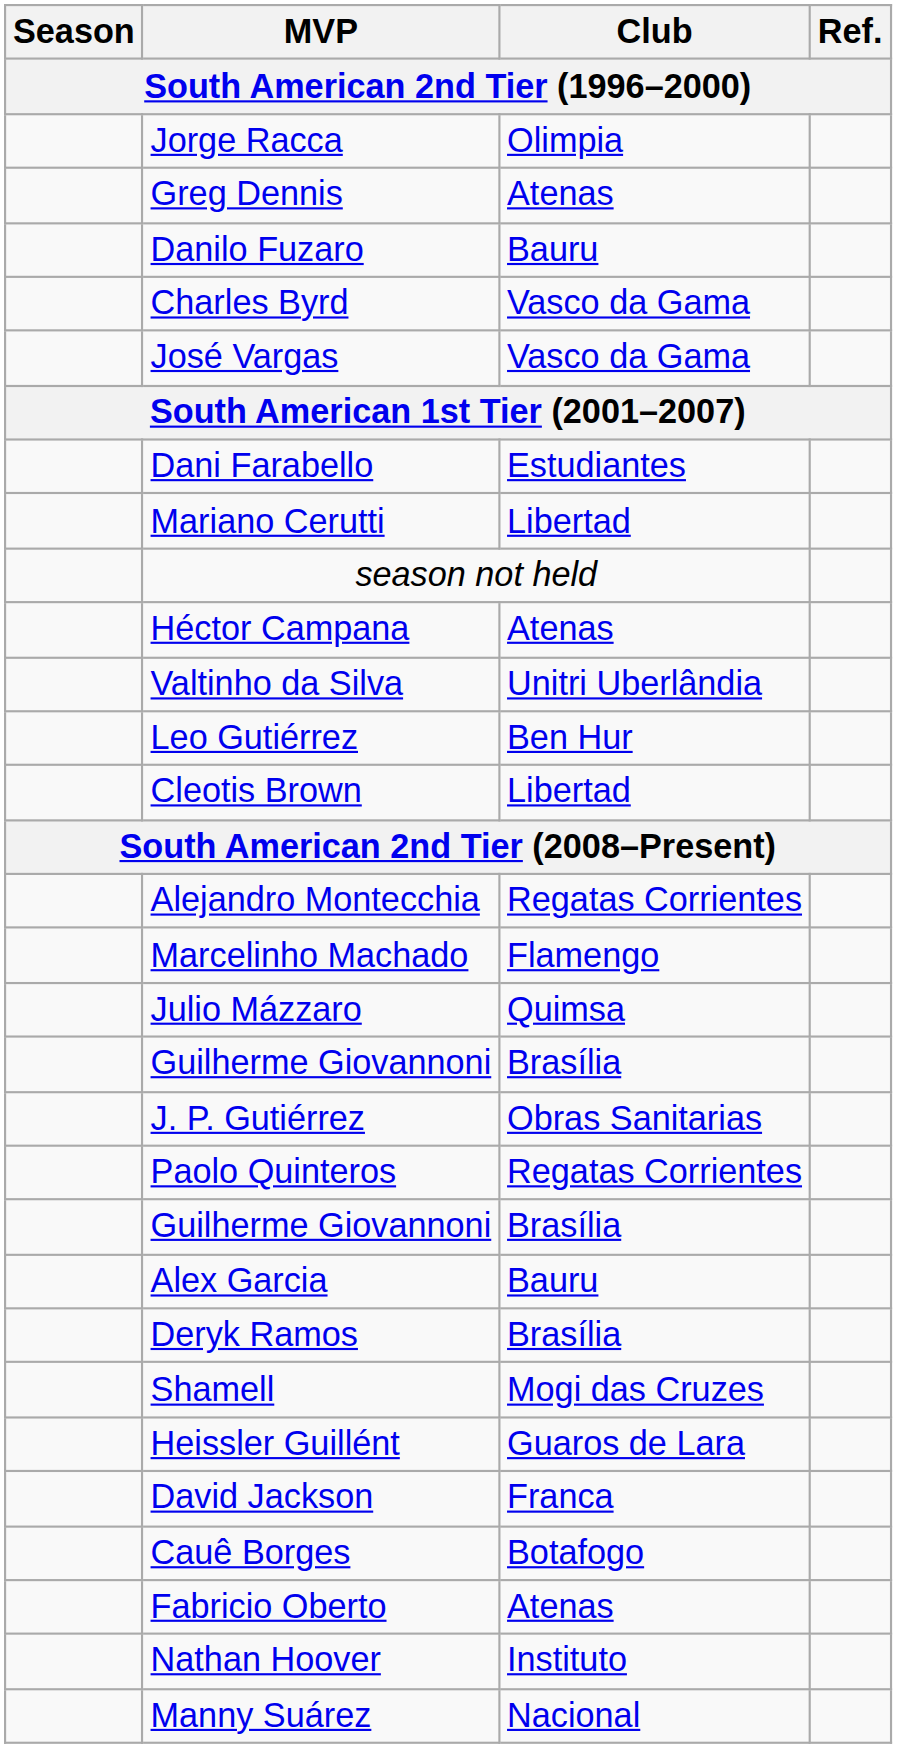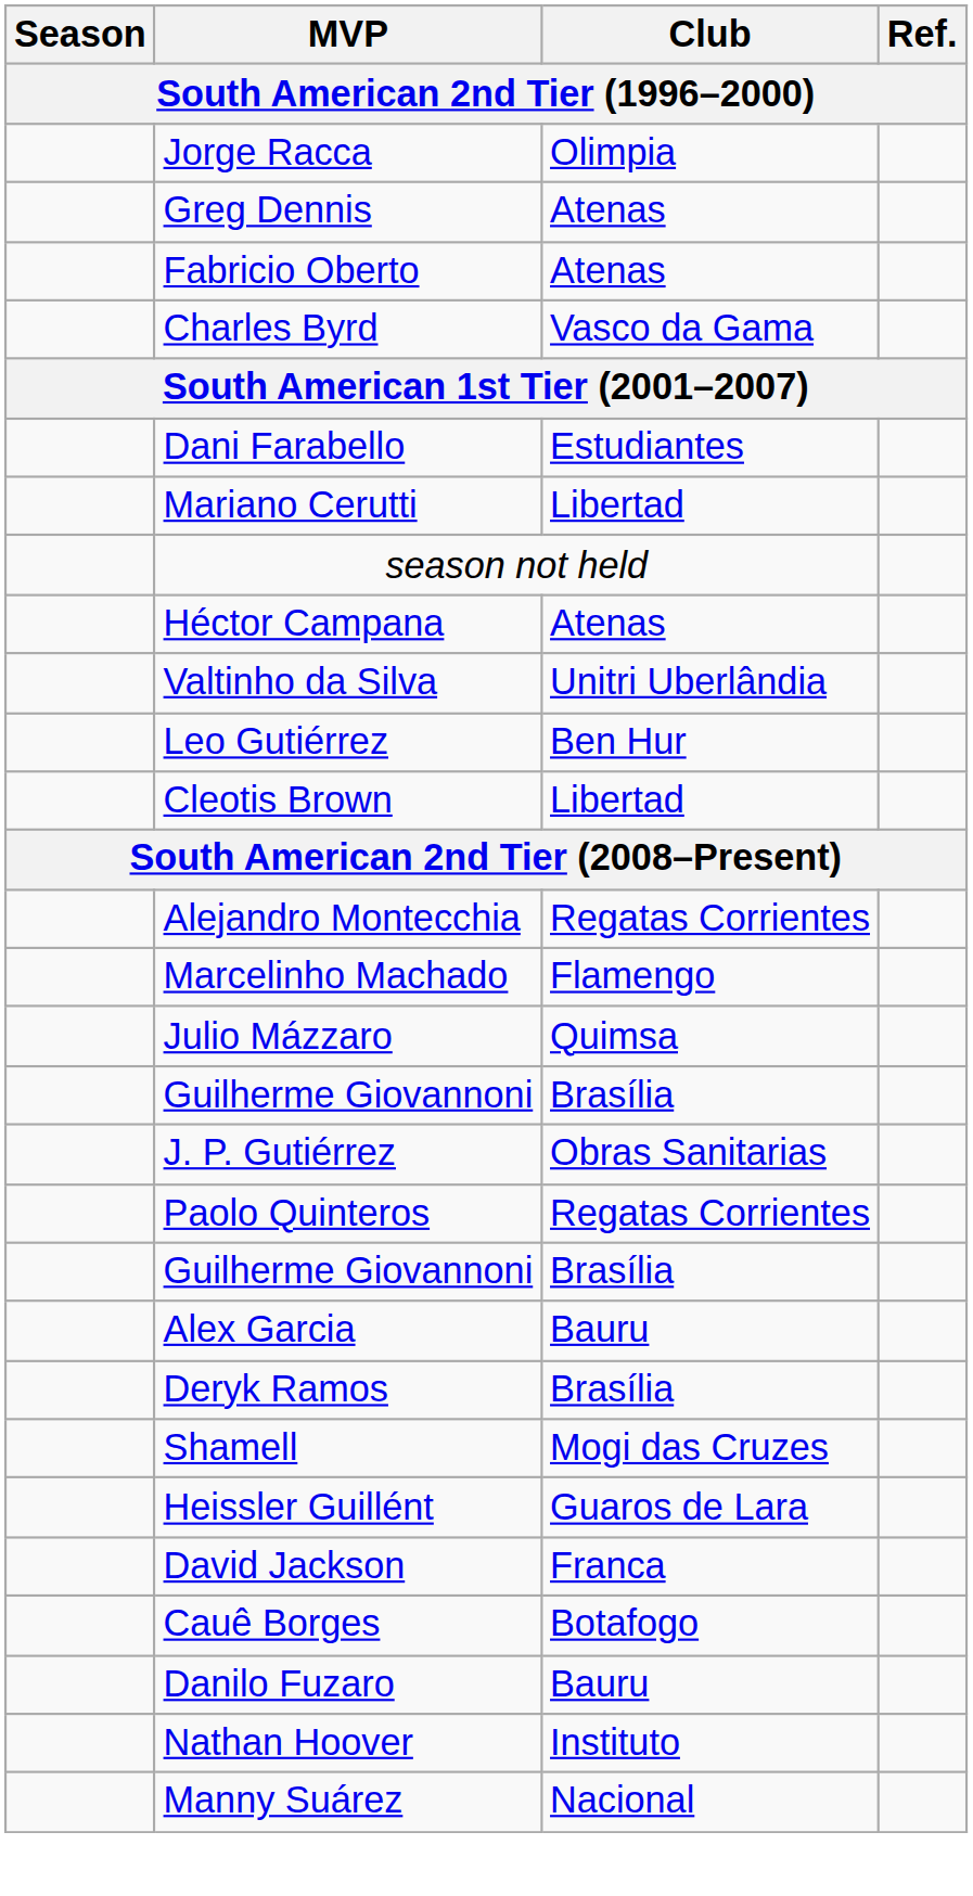rows swapped: Fabricio Oberto <-> Danilo Fuzaro
- row: José Vargas | Vasco da Gama
